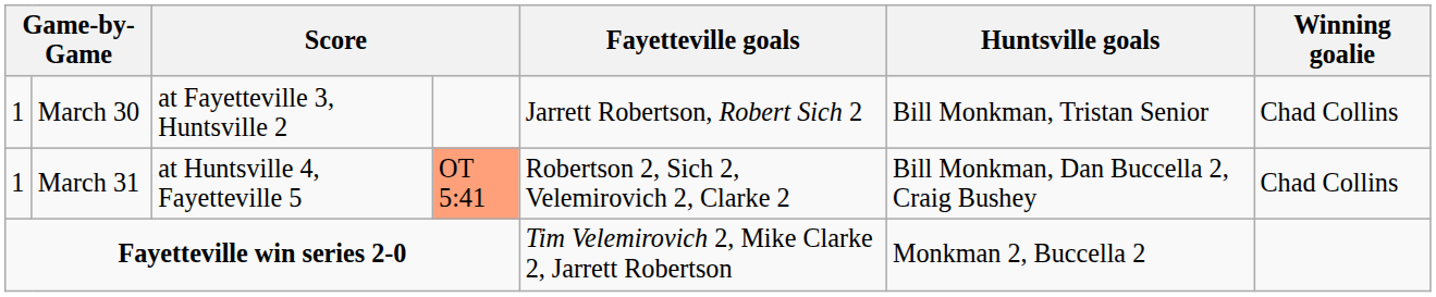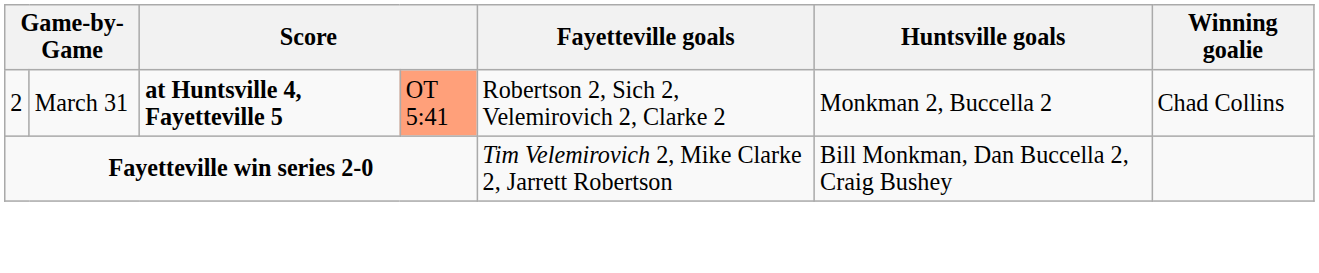- row: 1 | March 30 | at Fayetteville 3, Huntsville 2 | Jarrett Robertson, Robert Sich 2 | Bill Monkman, Tristan Senior | Chad Collins
March 31 | column 1: 1 -> 2
March 31 | column 3: normal -> bold
March 31 | Huntsville goals: Bill Monkman, Dan Buccella 2, Craig Bushey -> Monkman 2, Buccella 2
Fayetteville win series 2-0 | Huntsville goals: Monkman 2, Buccella 2 -> Bill Monkman, Dan Buccella 2, Craig Bushey
